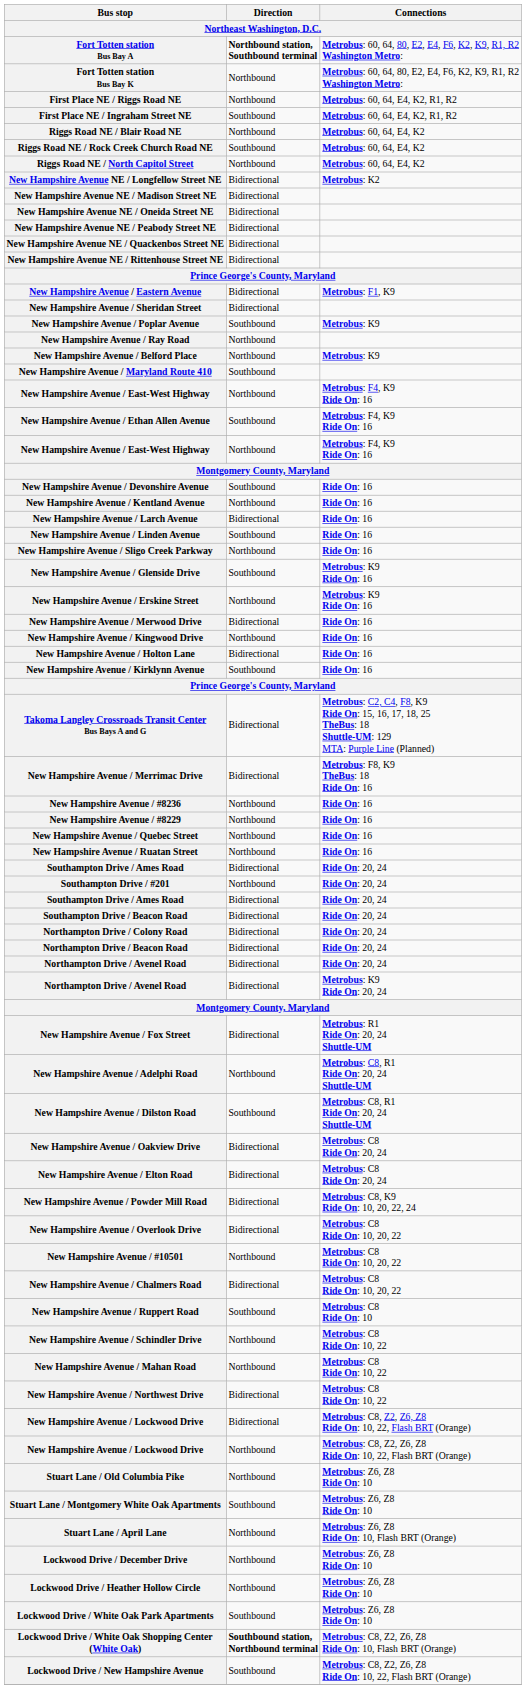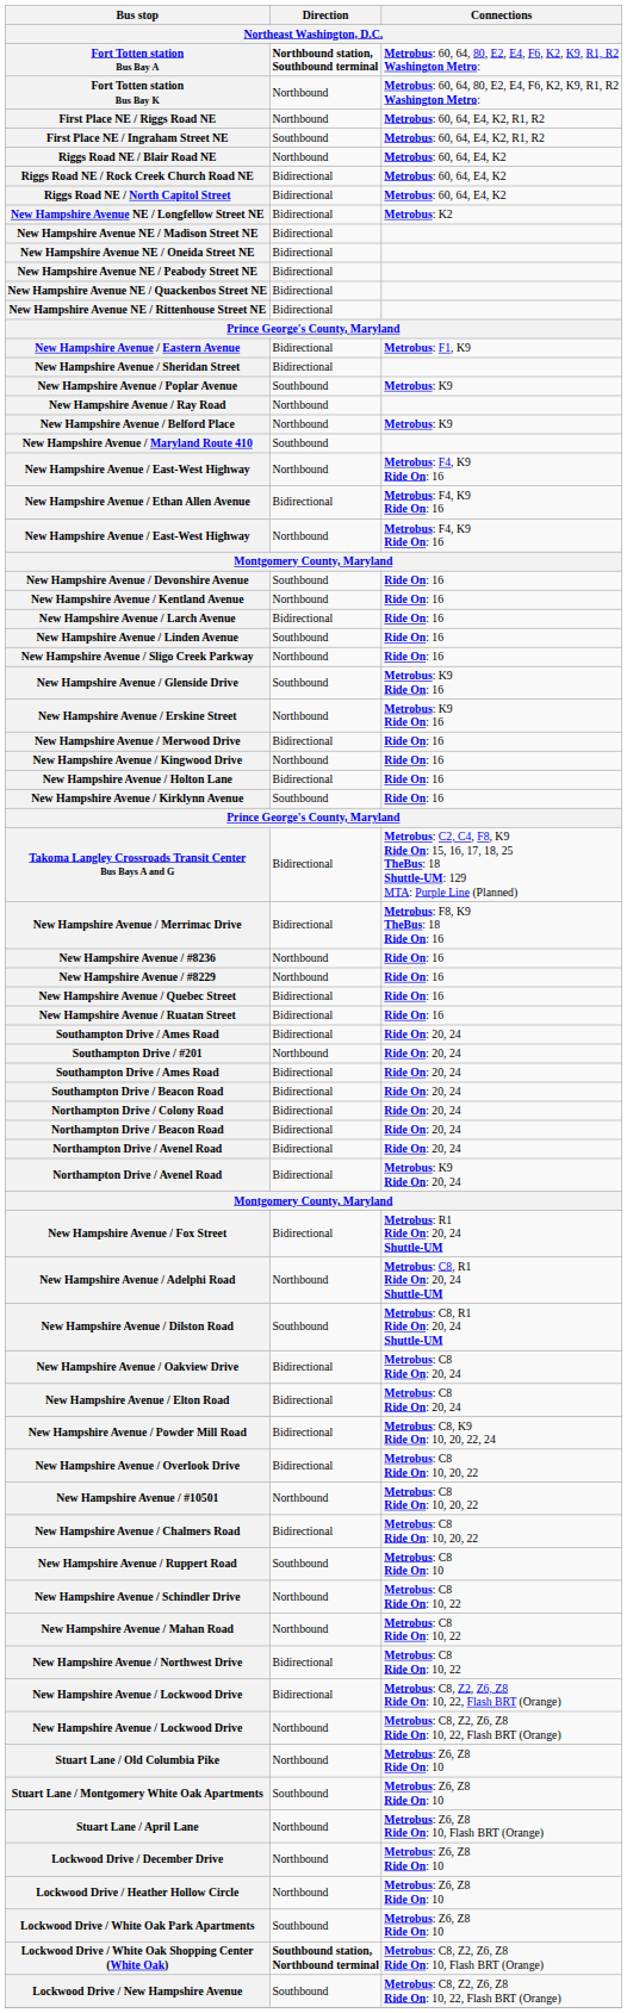Riggs Road NE / Rock Creek Church Road NE | Direction: Southbound -> Bidirectional
Riggs Road NE / North Capitol Street | Direction: Northbound -> Bidirectional
New Hampshire Avenue / Ethan Allen Avenue | Direction: Southbound -> Bidirectional
New Hampshire Avenue / Quebec Street | Direction: Northbound -> Bidirectional
New Hampshire Avenue / Ruatan Street | Direction: Northbound -> Bidirectional
